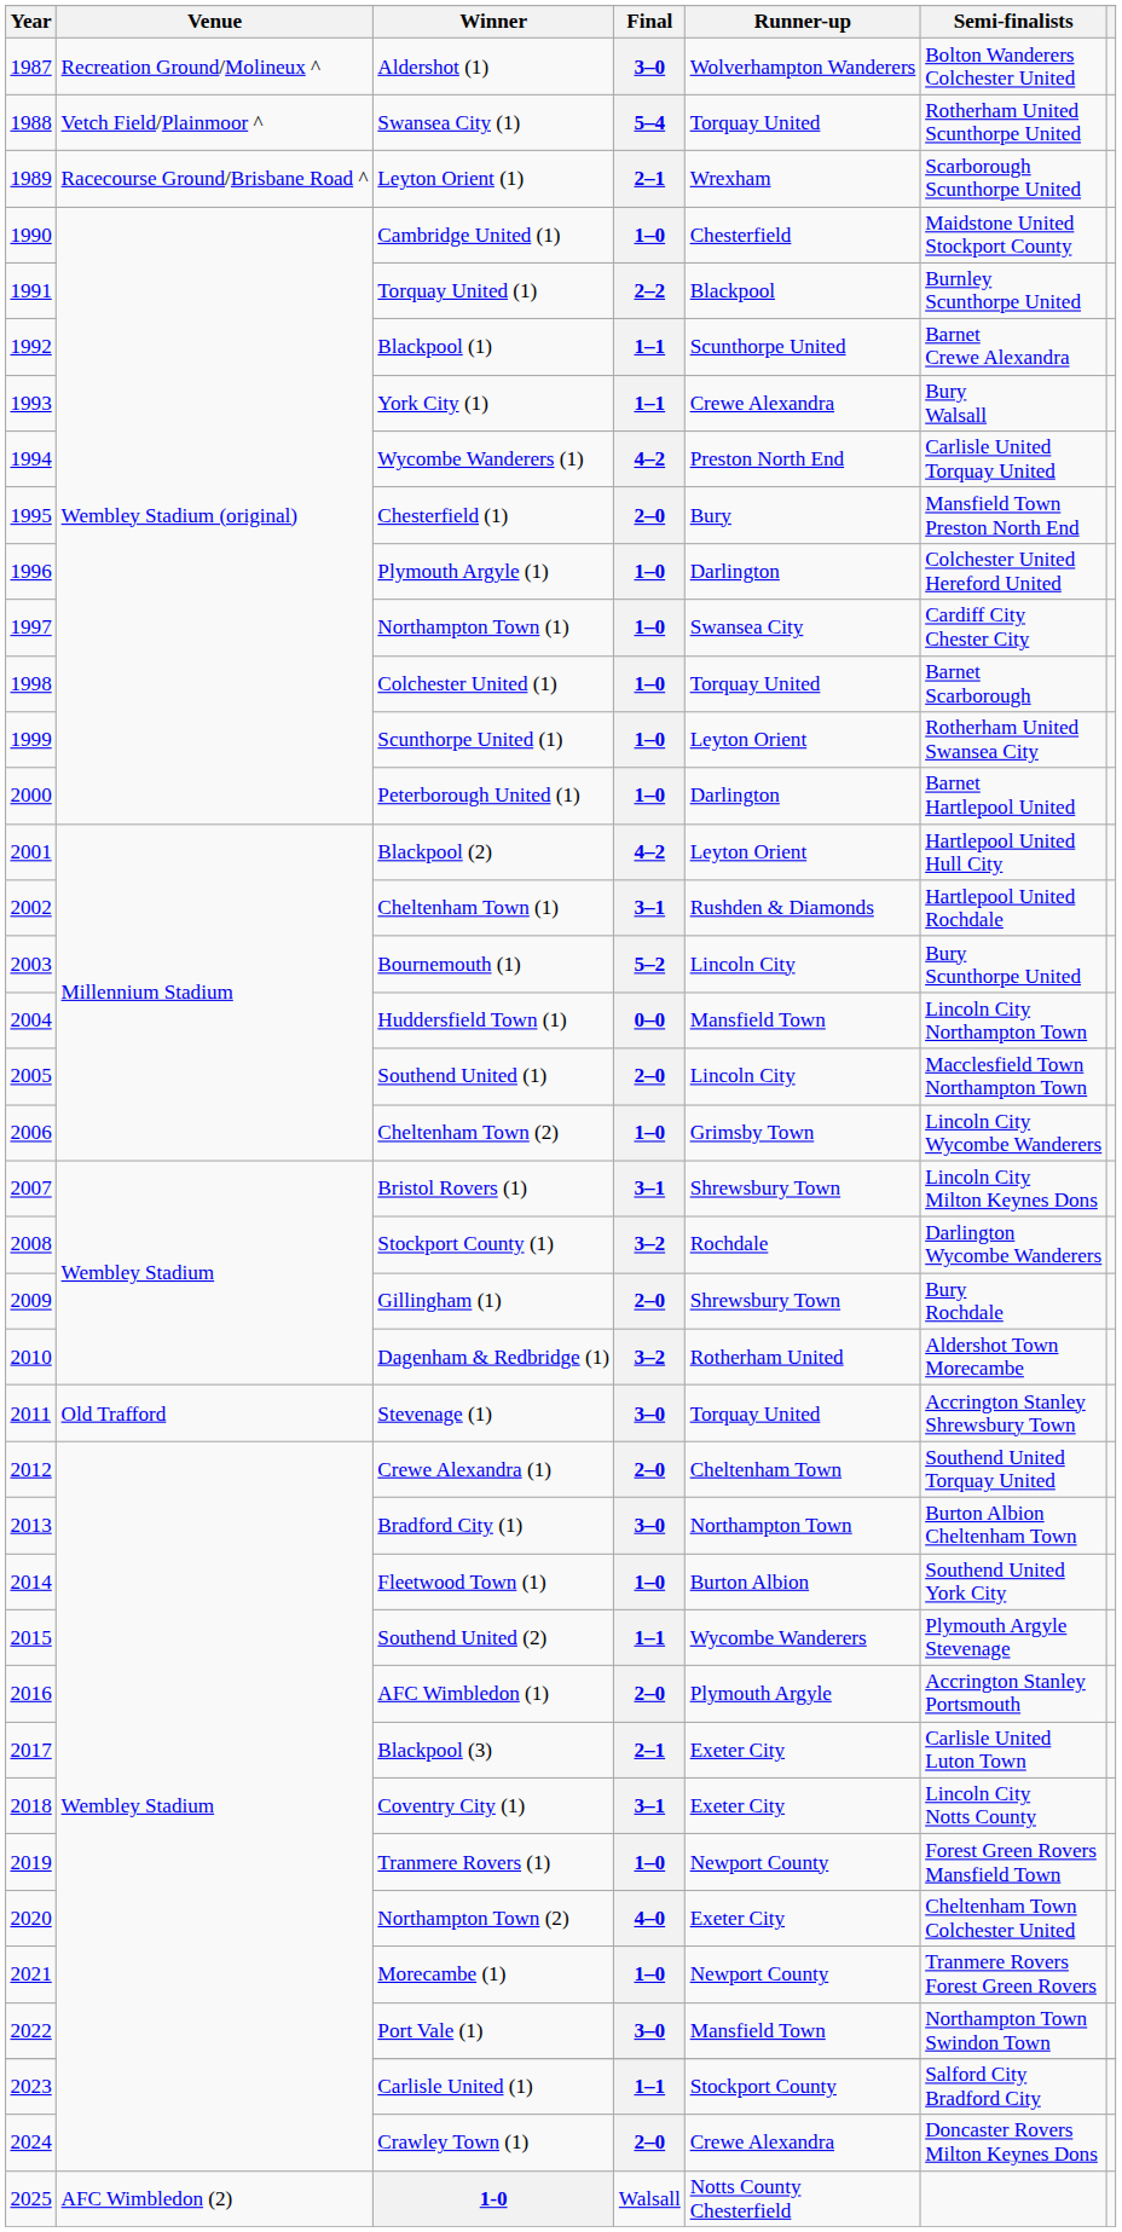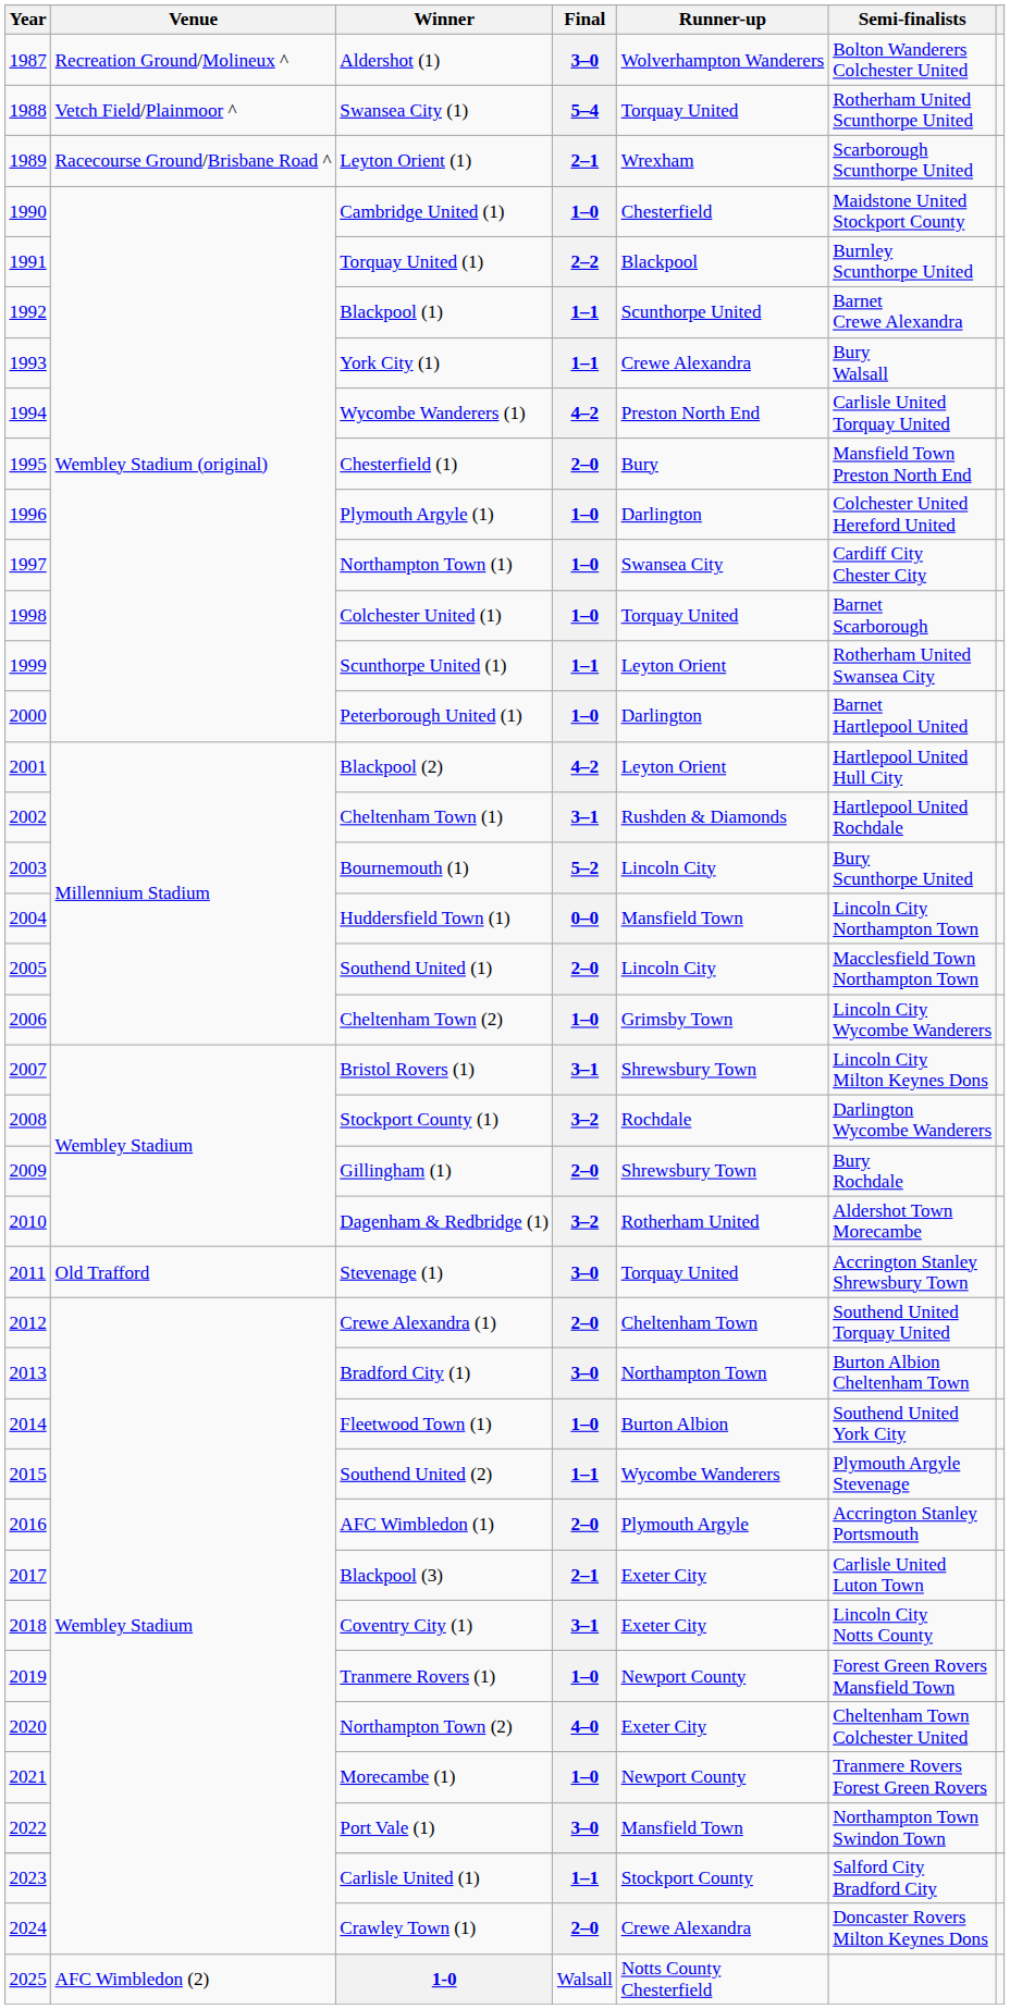Scunthorpe United (1) | Final: 1–0 -> 1–1
